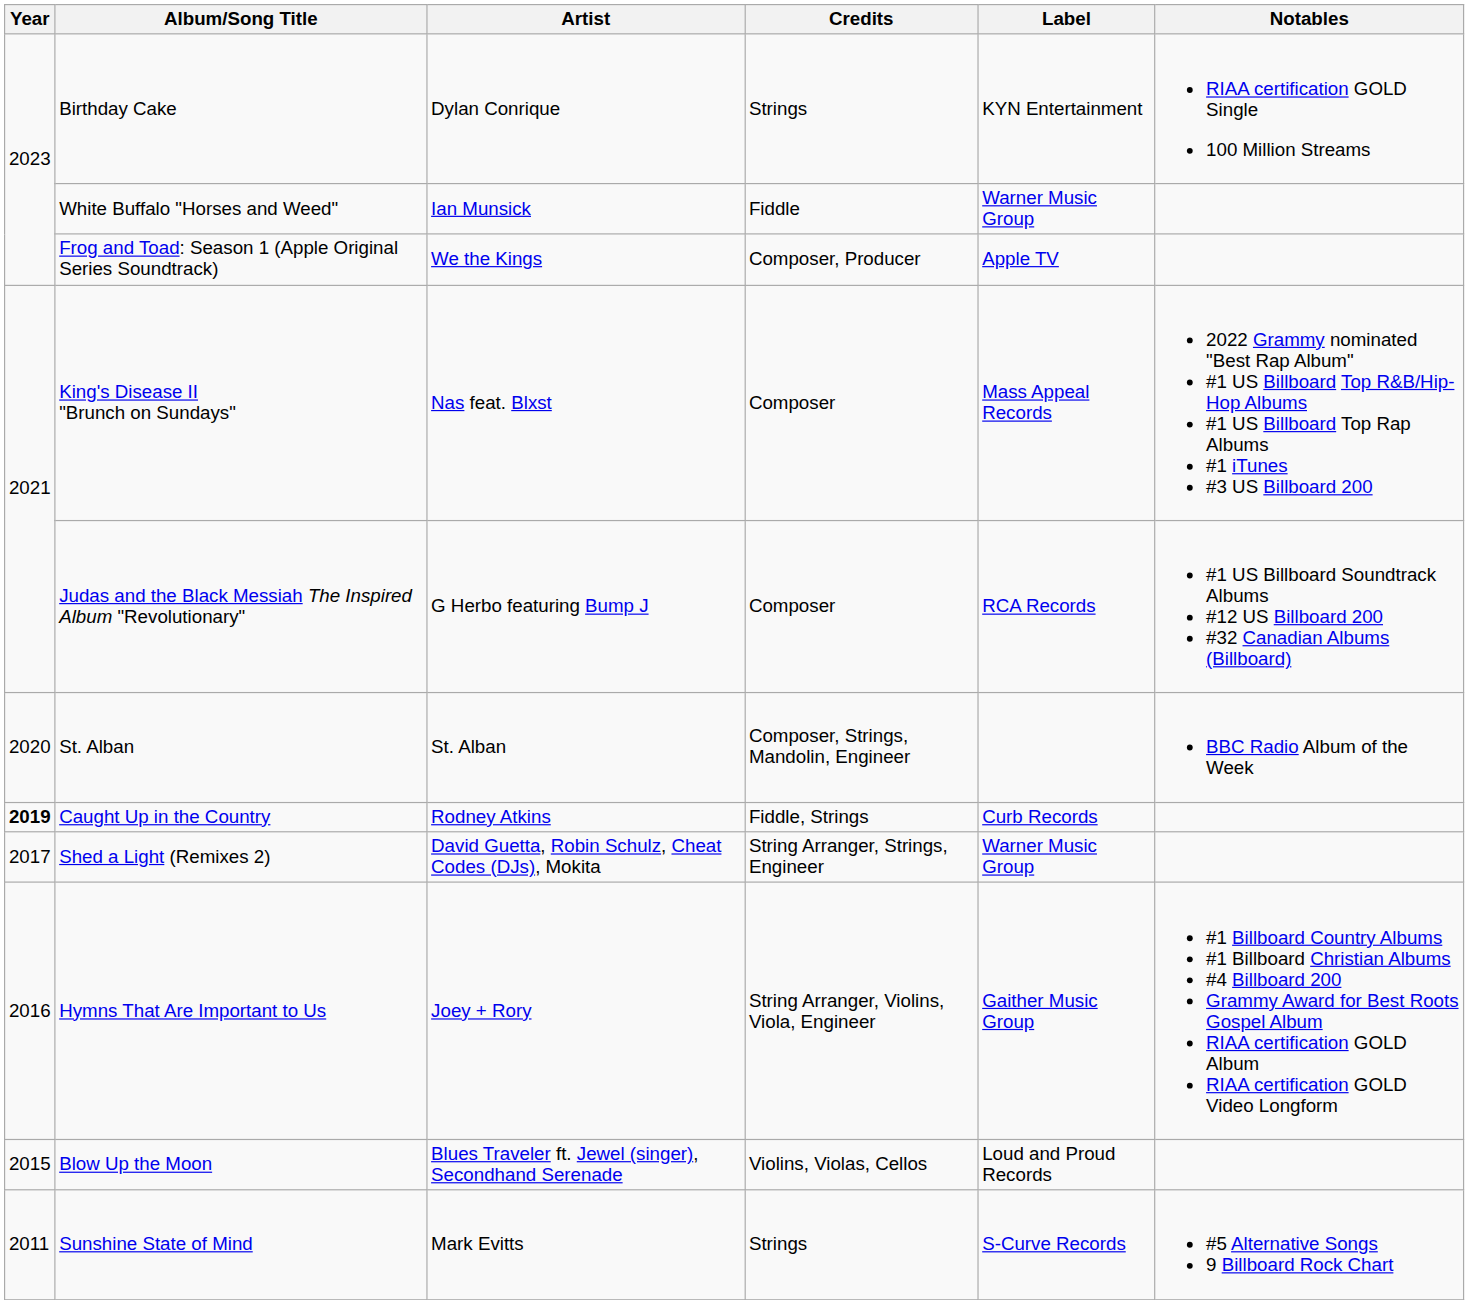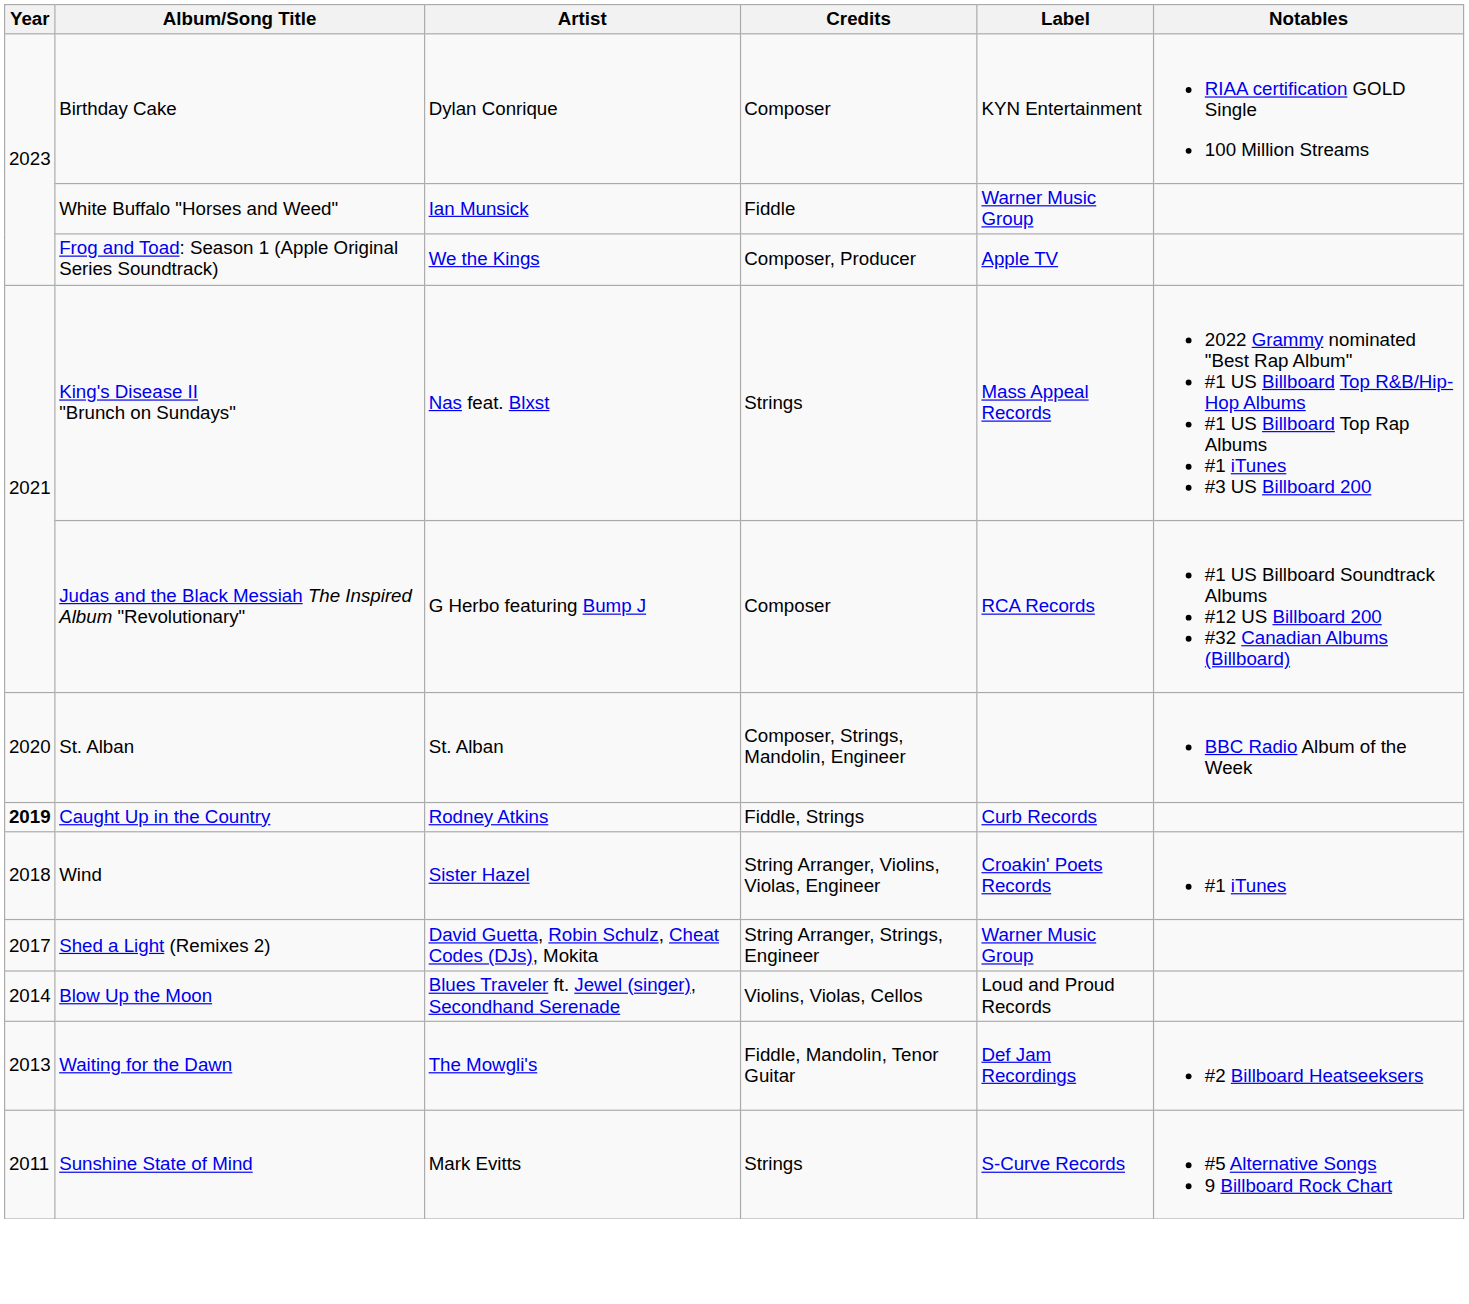Birthday Cake | Credits: Strings -> Composer
King's Disease II "Brunch on Sundays" | Credits: Composer -> Strings
+ row: 2018 | Wind | Sister Hazel | String Arranger, Violins, Violas, Engineer | Croakin' Poets Records | #1 iTunes
- row: 2016 | Hymns That Are Important to Us | Joey + Rory | String Arranger, Violins, Viola, Engineer | Gaither Music Group | #1 Billboard Country Albums #1 Billboard Christian Albums #4 Billboard 200 Grammy Award for Best Roots Gospel Album RIAA certification GOLD Album RIAA certification GOLD Video Longform
Blow Up the Moon | Year: 2015 -> 2014
+ row: 2013 | Waiting for the Dawn | The Mowgli's | Fiddle, Mandolin, Tenor Guitar | Def Jam Recordings | #2 Billboard Heatseeksers
